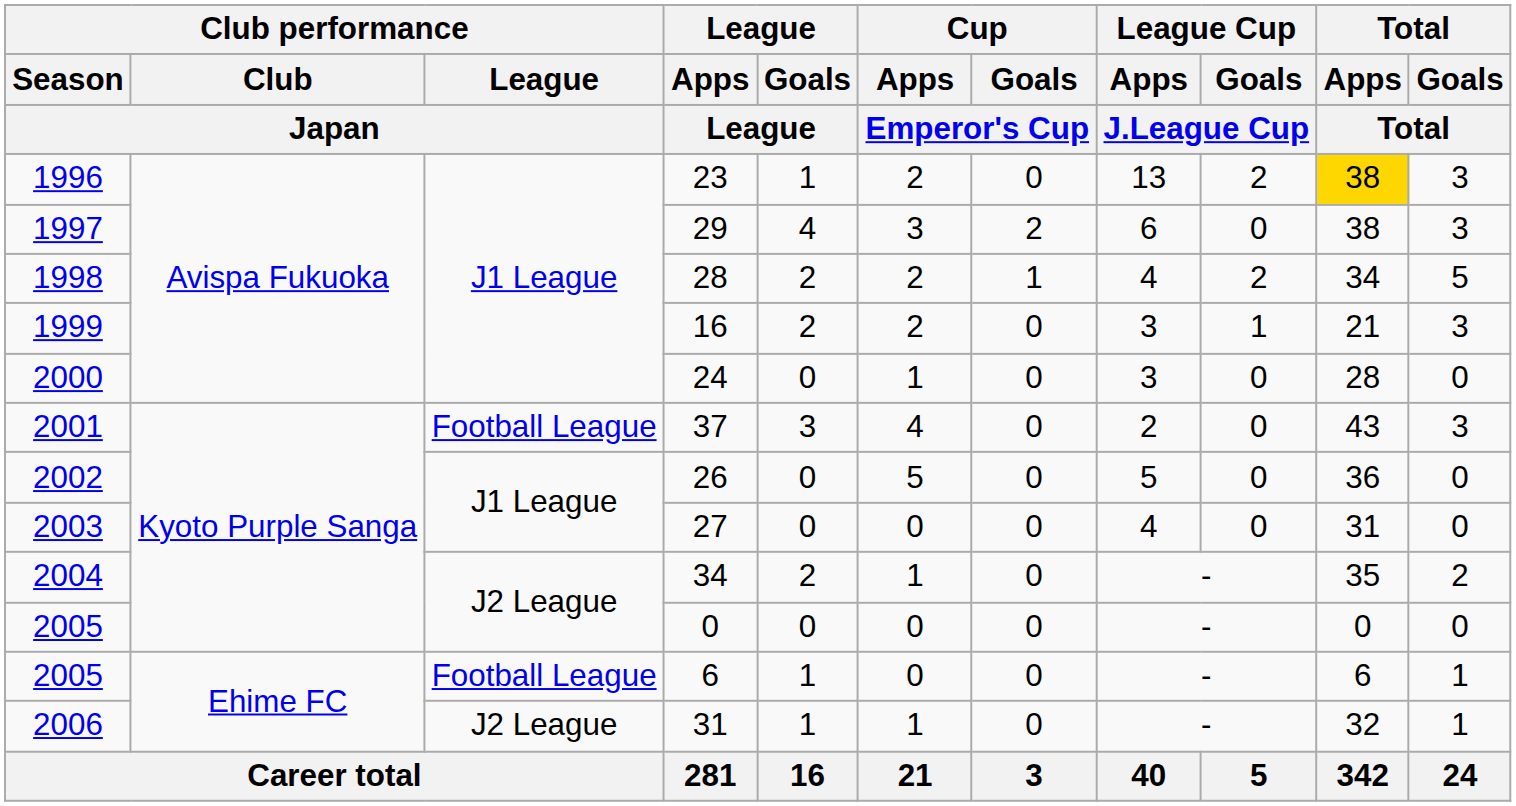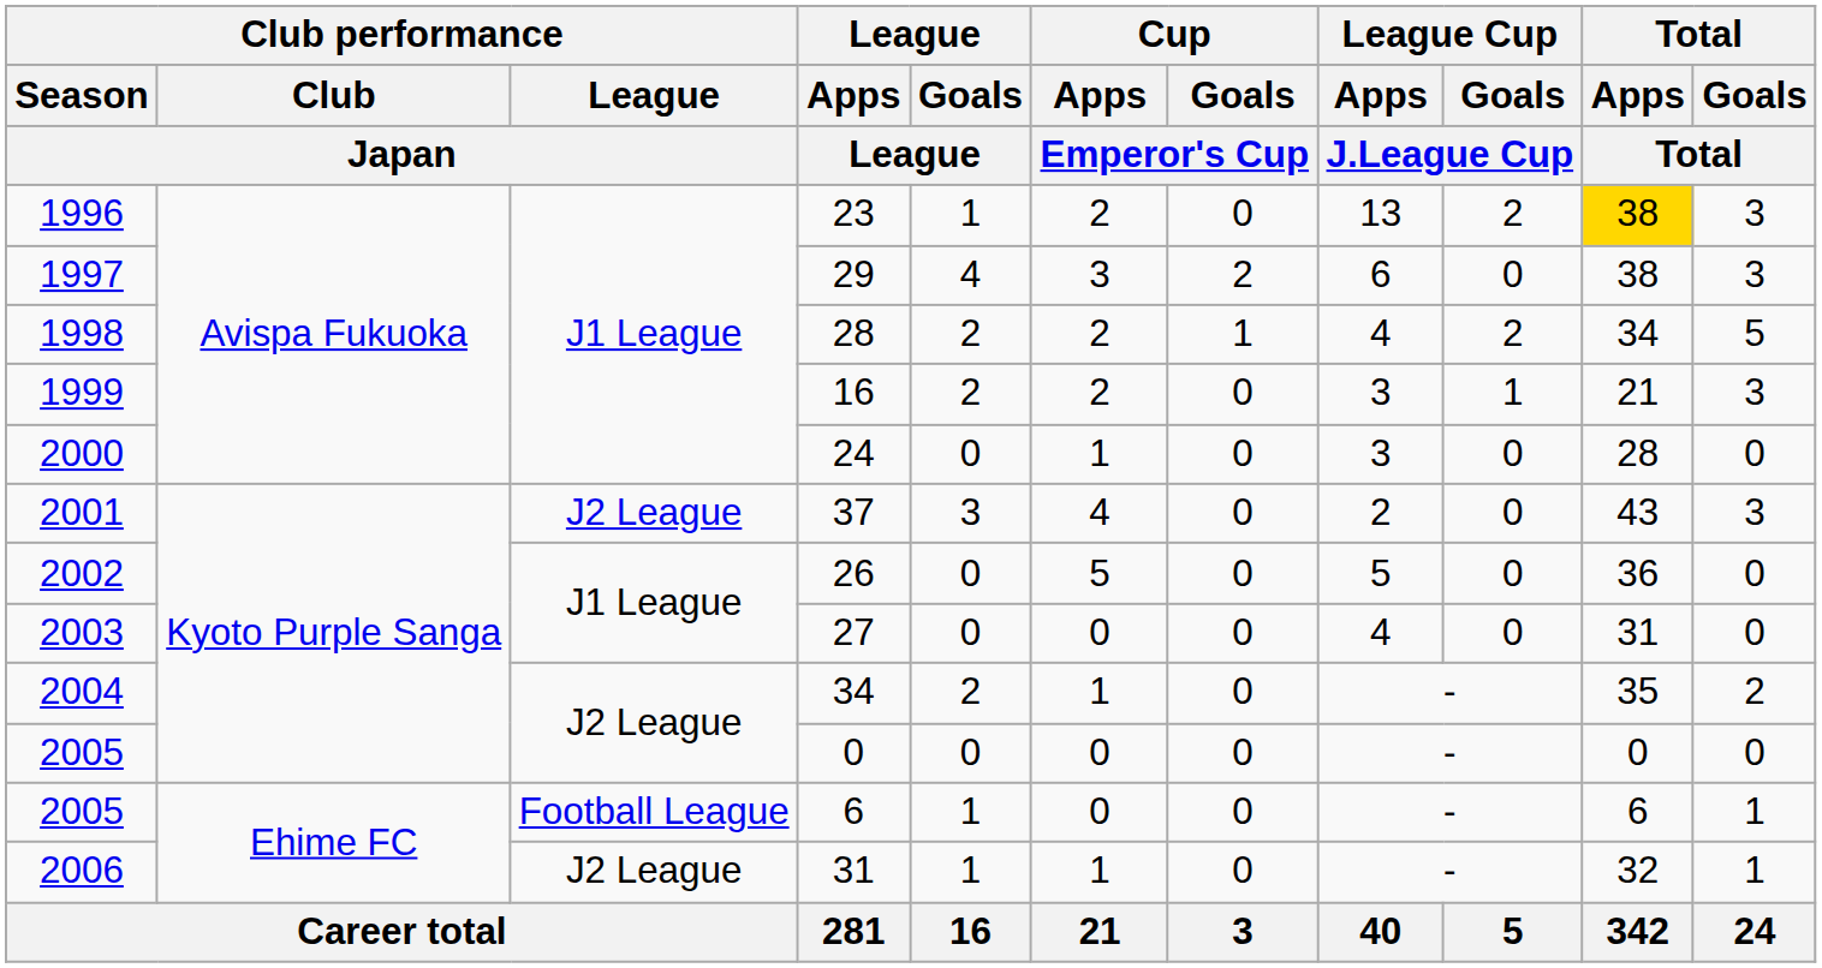37 | Club performance / League / Japan: Football League -> J2 League
